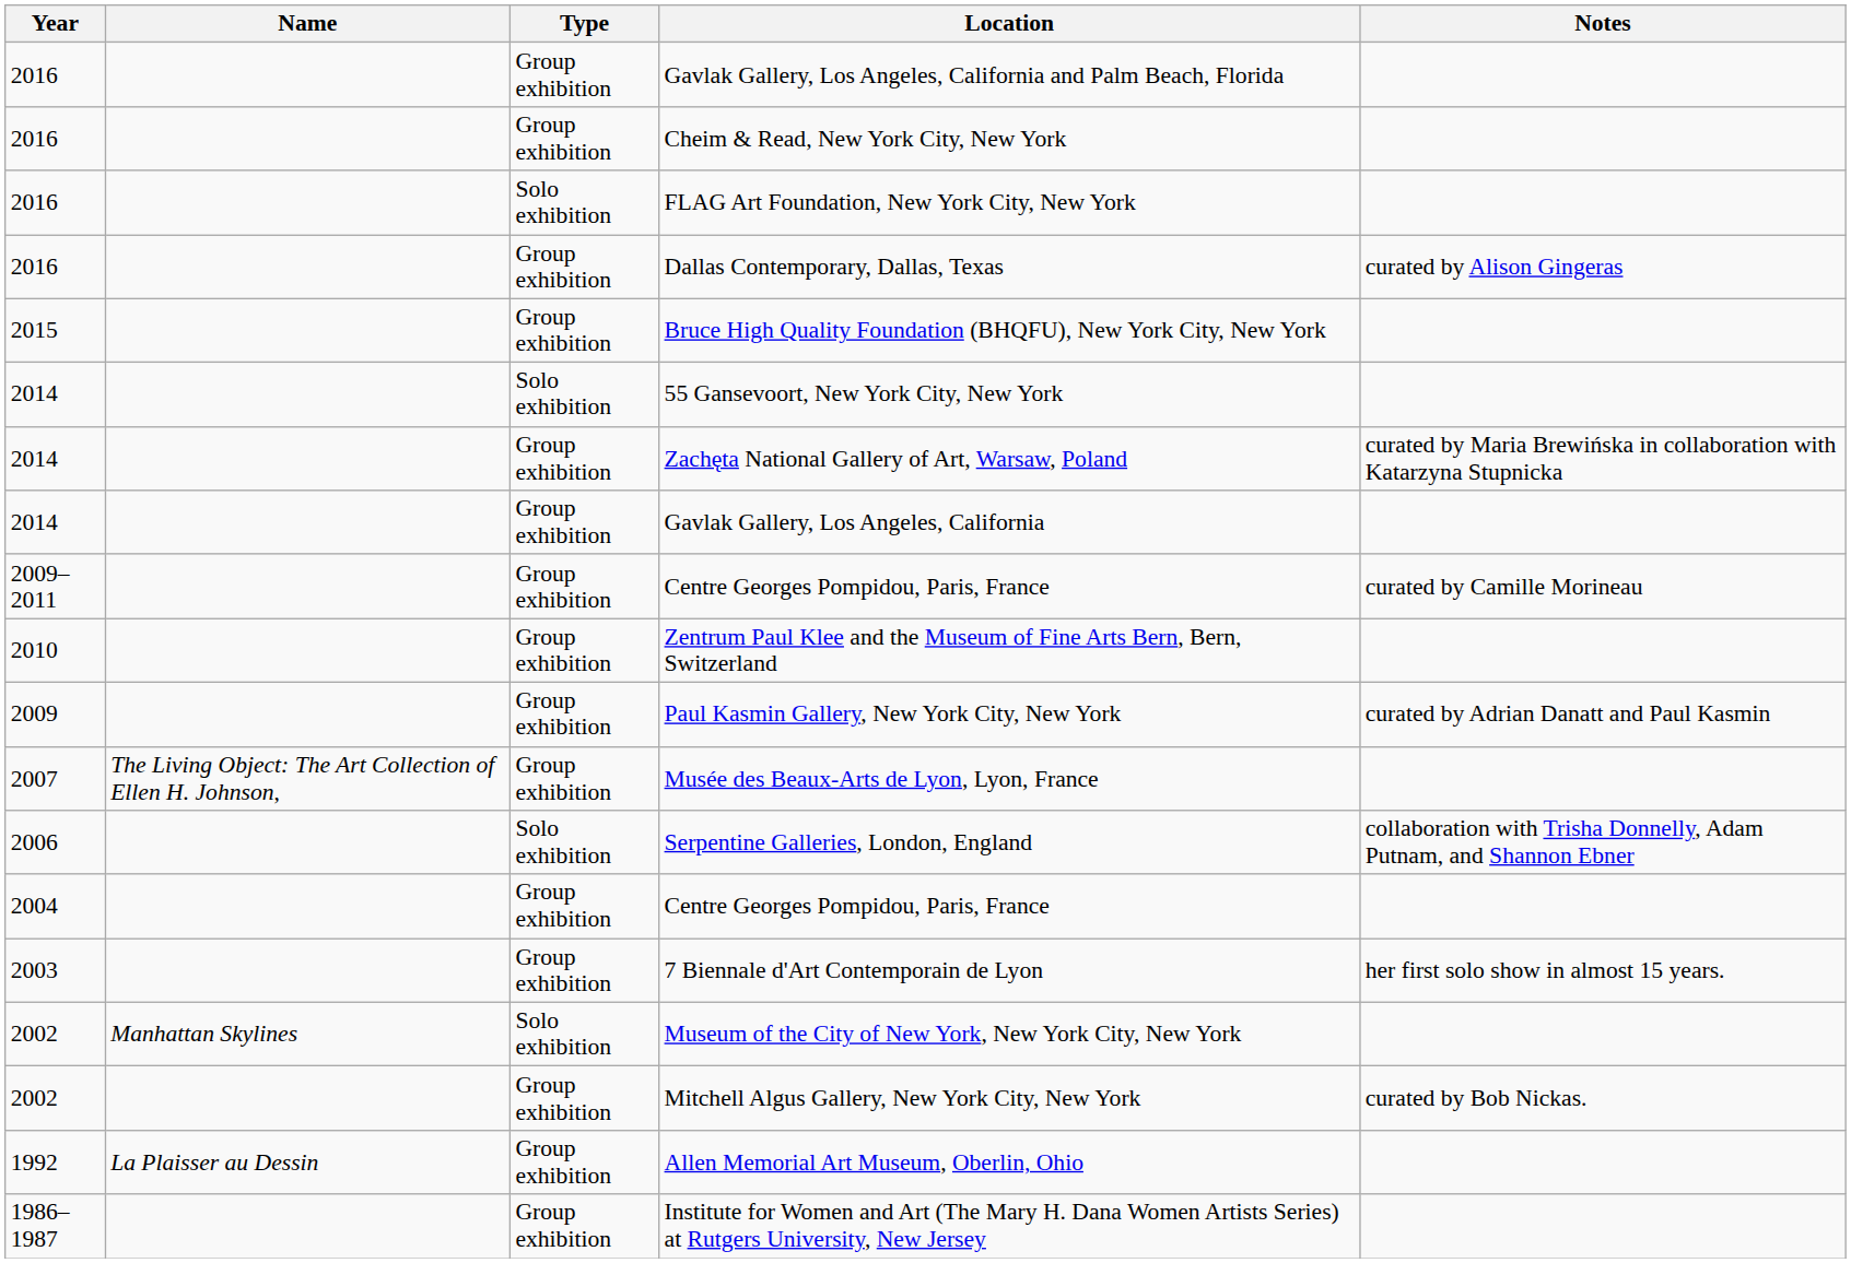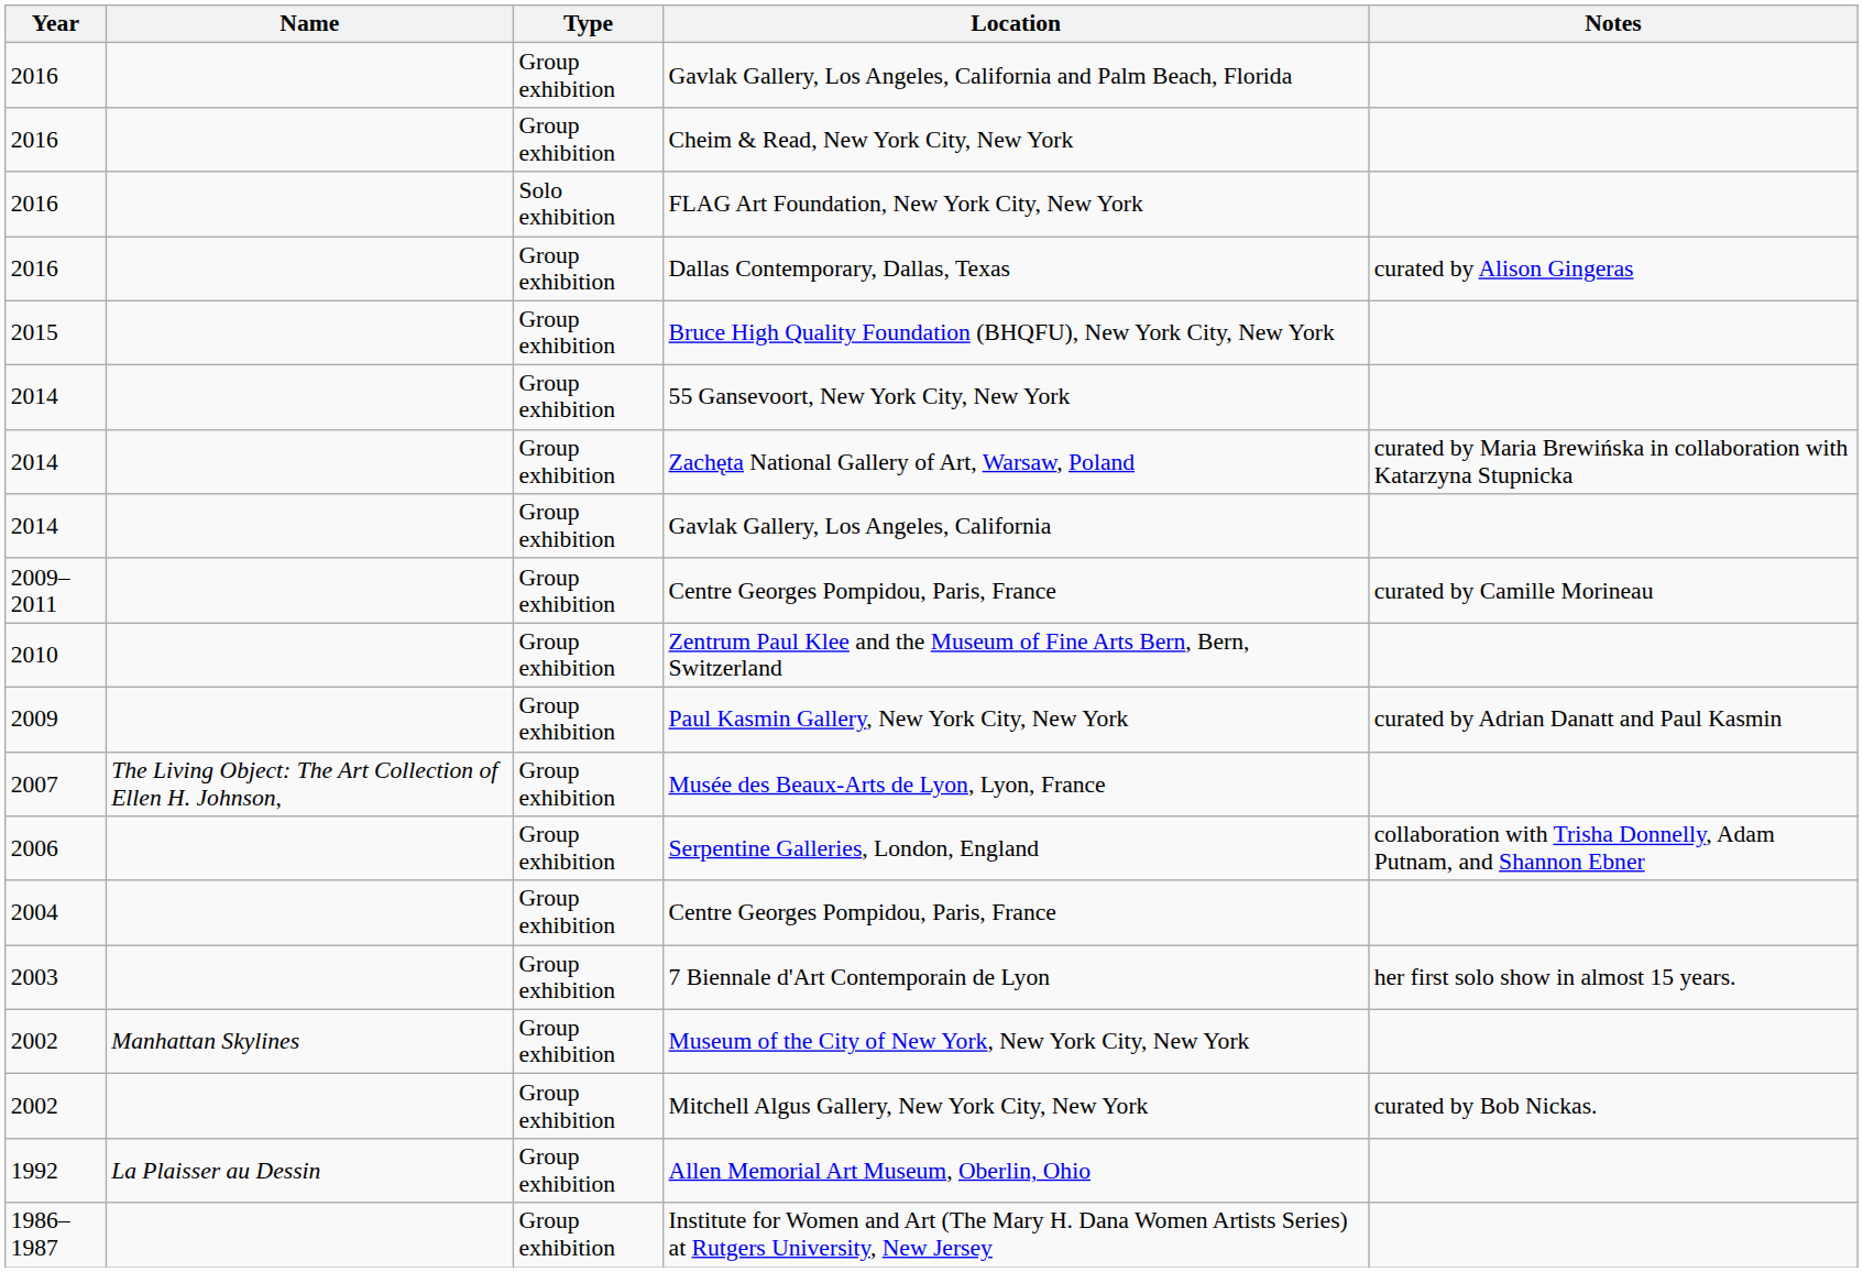55 Gansevoort, New York City, New York | Type: Solo exhibition -> Group exhibition
Serpentine Galleries, London, England | Type: Solo exhibition -> Group exhibition
Museum of the City of New York, New York City, New York | Type: Solo exhibition -> Group exhibition
